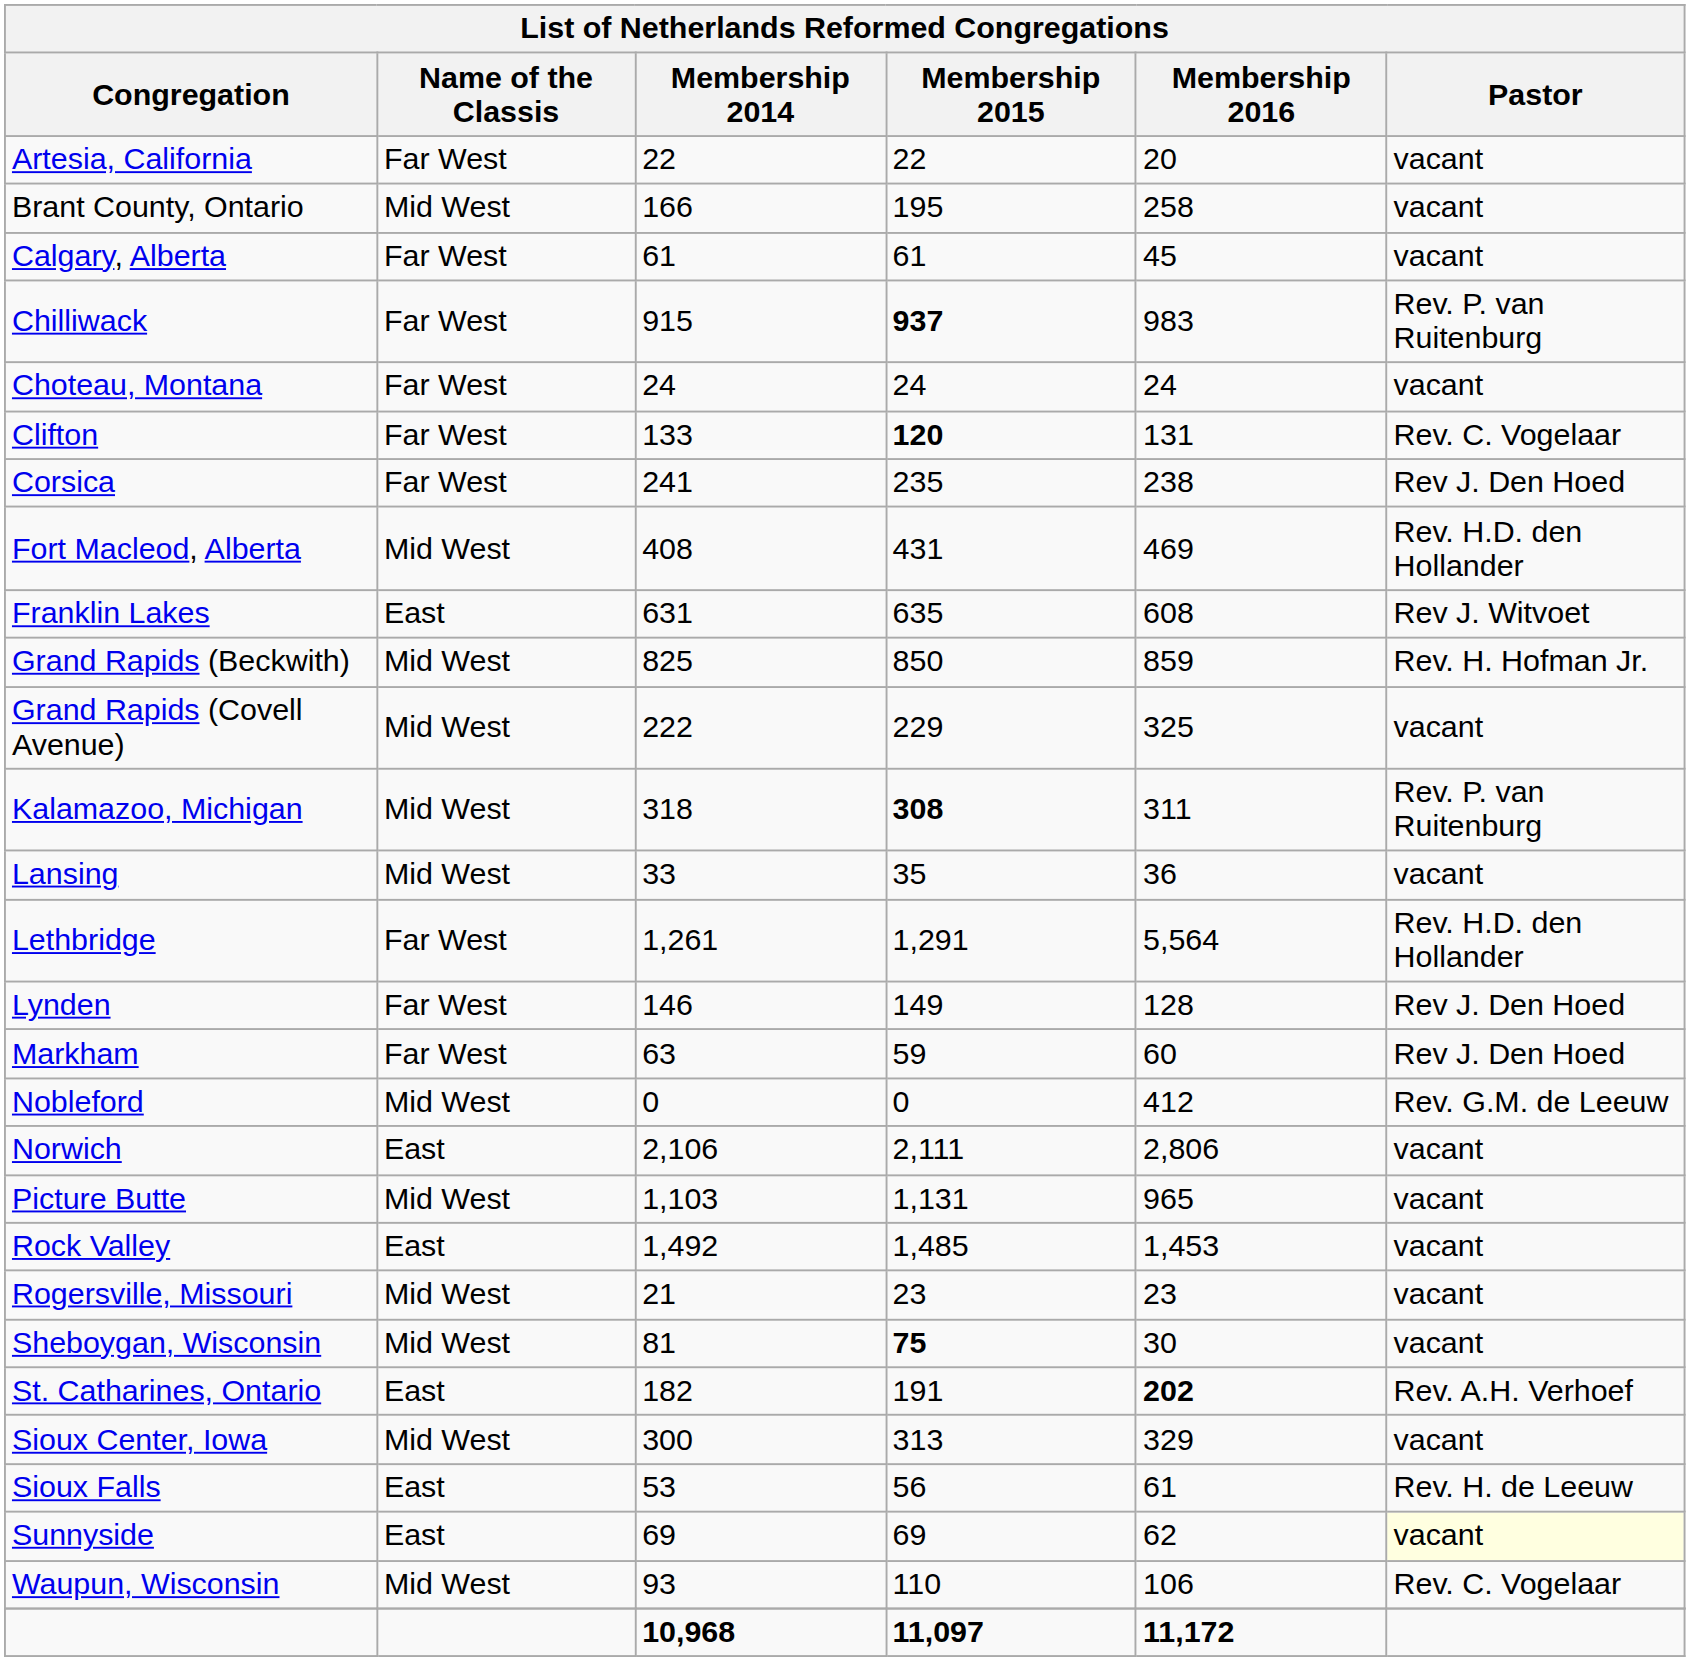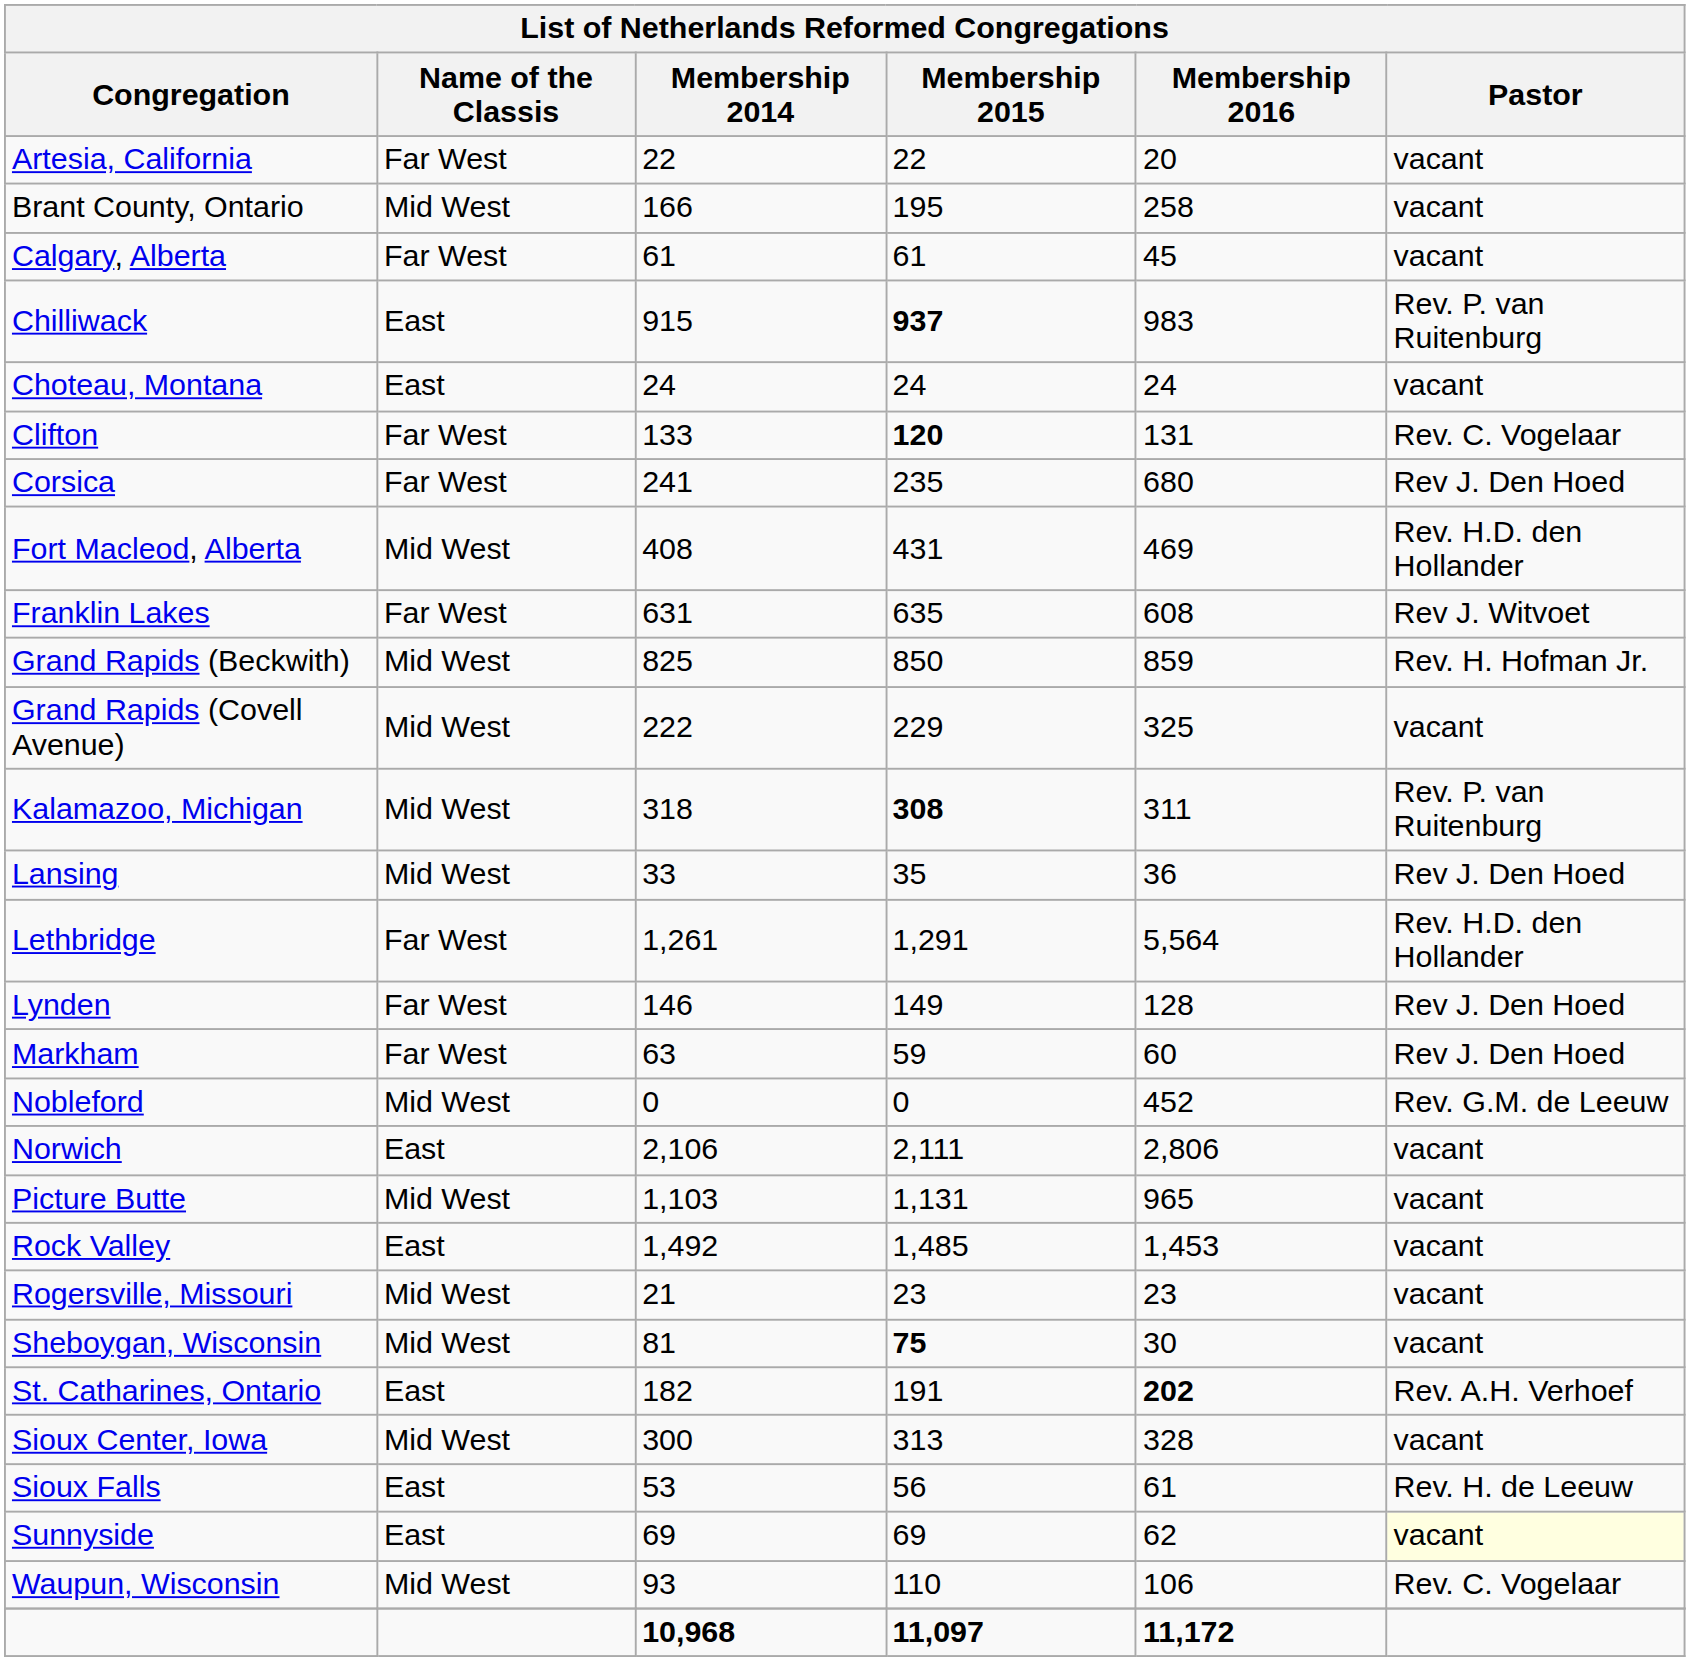Chilliwack | Name of the Classis: Far West -> East
Choteau, Montana | Name of the Classis: Far West -> East
Corsica | Membership 2016: 238 -> 680
Franklin Lakes | Name of the Classis: East -> Far West
Lansing | Pastor: vacant -> Rev J. Den Hoed
Nobleford | Membership 2016: 412 -> 452
Sioux Center, Iowa | Membership 2016: 329 -> 328
